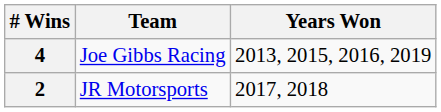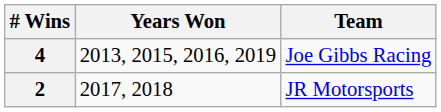columns swapped: Team <-> Years Won
